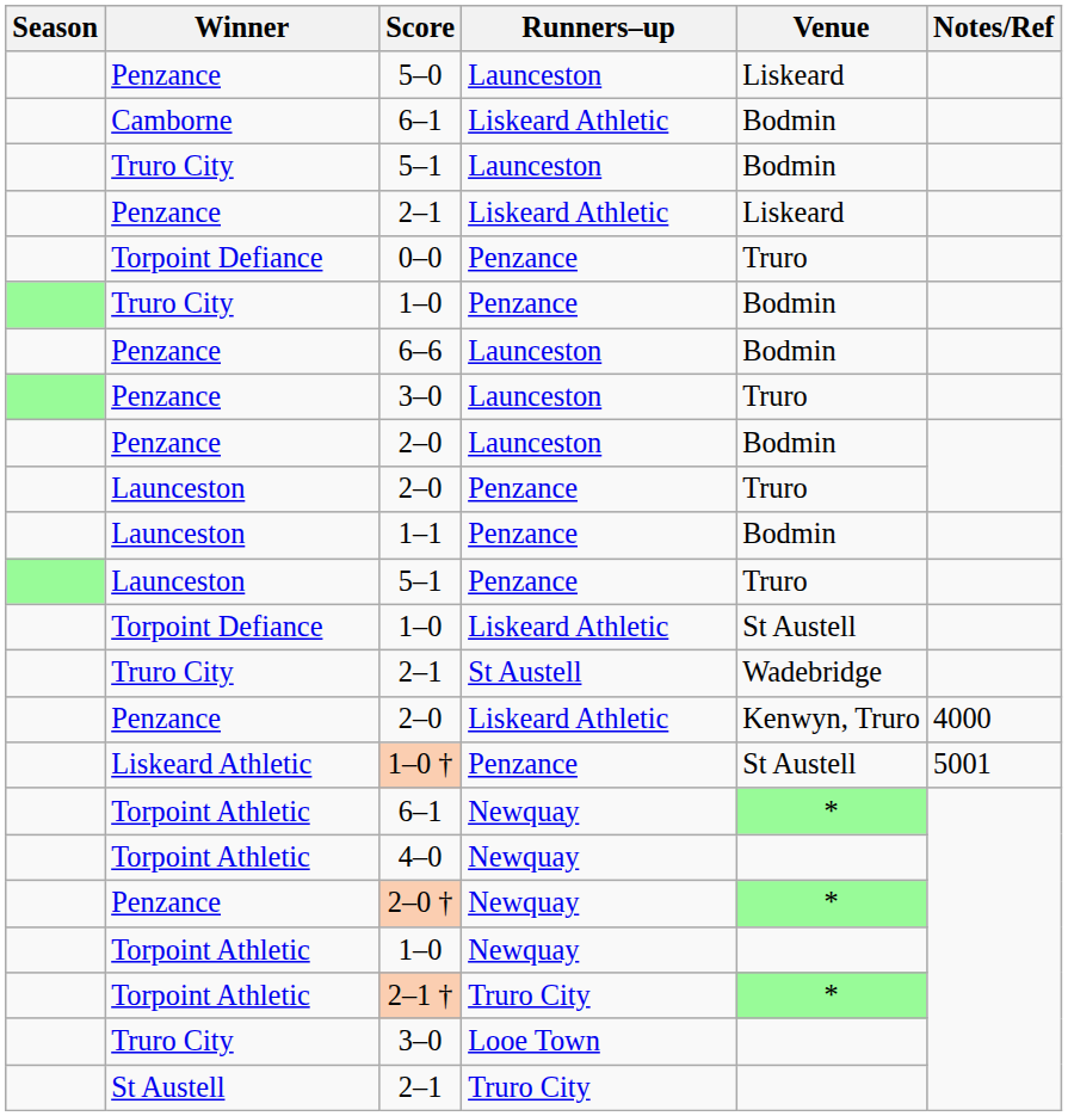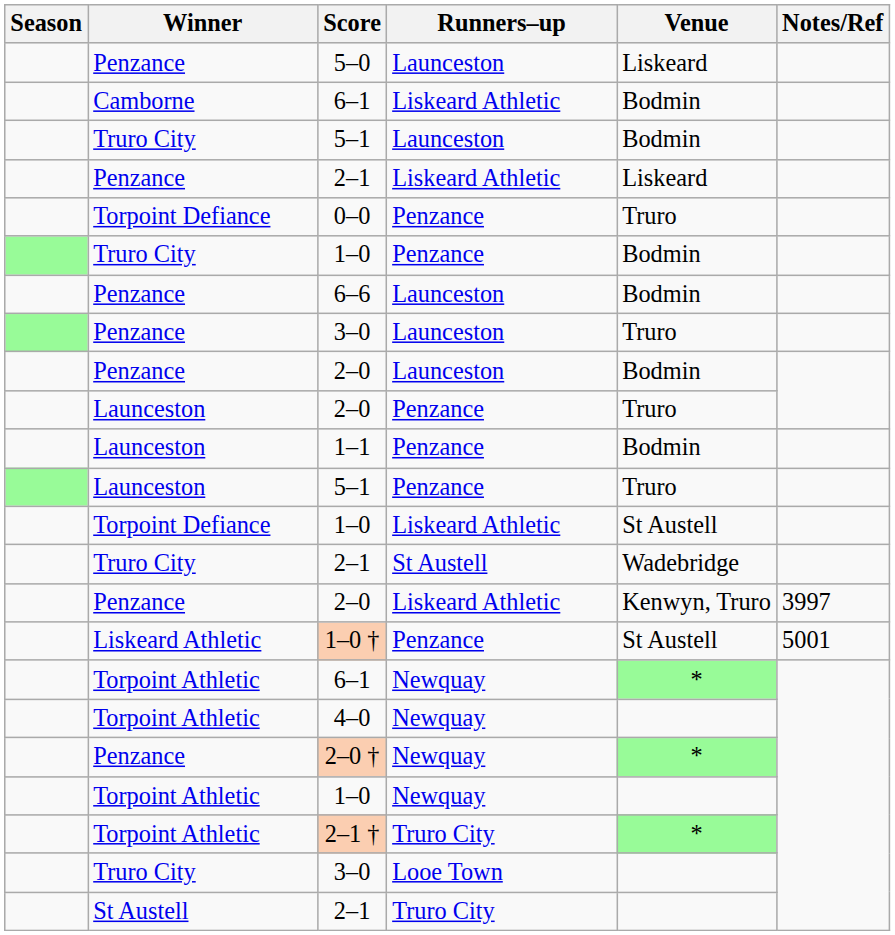2–0 / Liskeard Athletic | Notes/Ref: 4000 -> 3997
